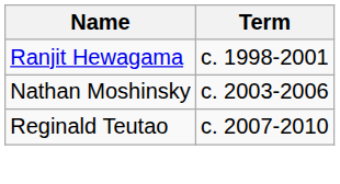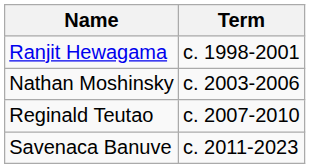+ row: Savenaca Banuve | c. 2011-2023
